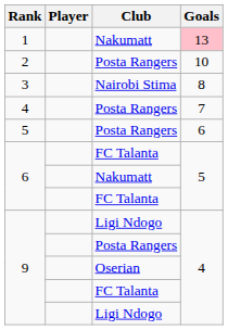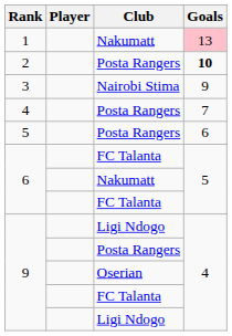2 | Goals: normal -> bold
3 | Goals: 8 -> 9
